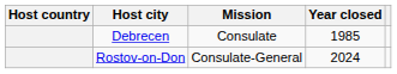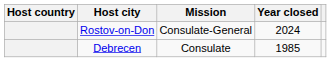rows swapped: Debrecen <-> Rostov-on-Don
